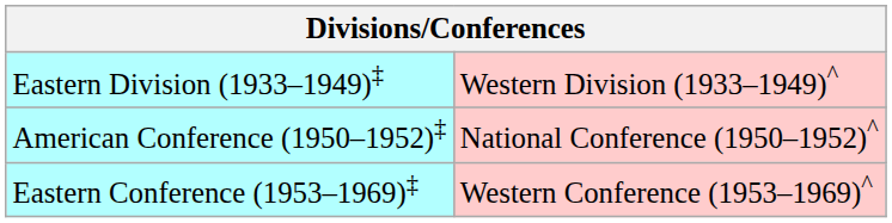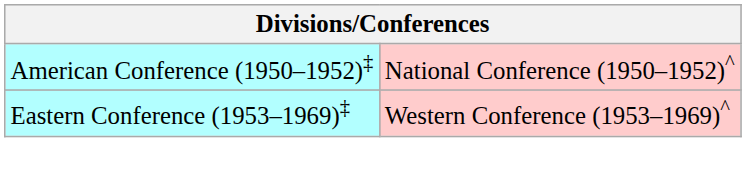- row: Eastern Division (1933–1949)‡ | Western Division (1933–1949)^
